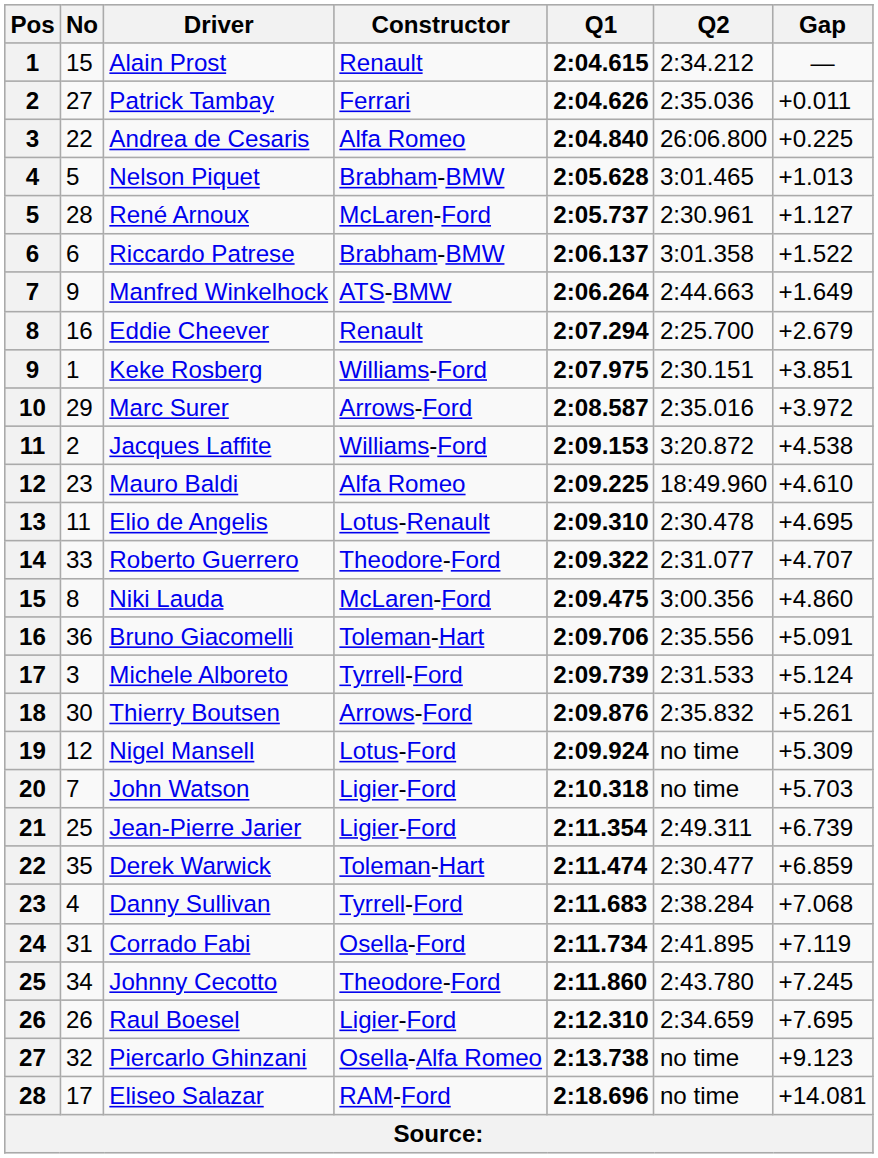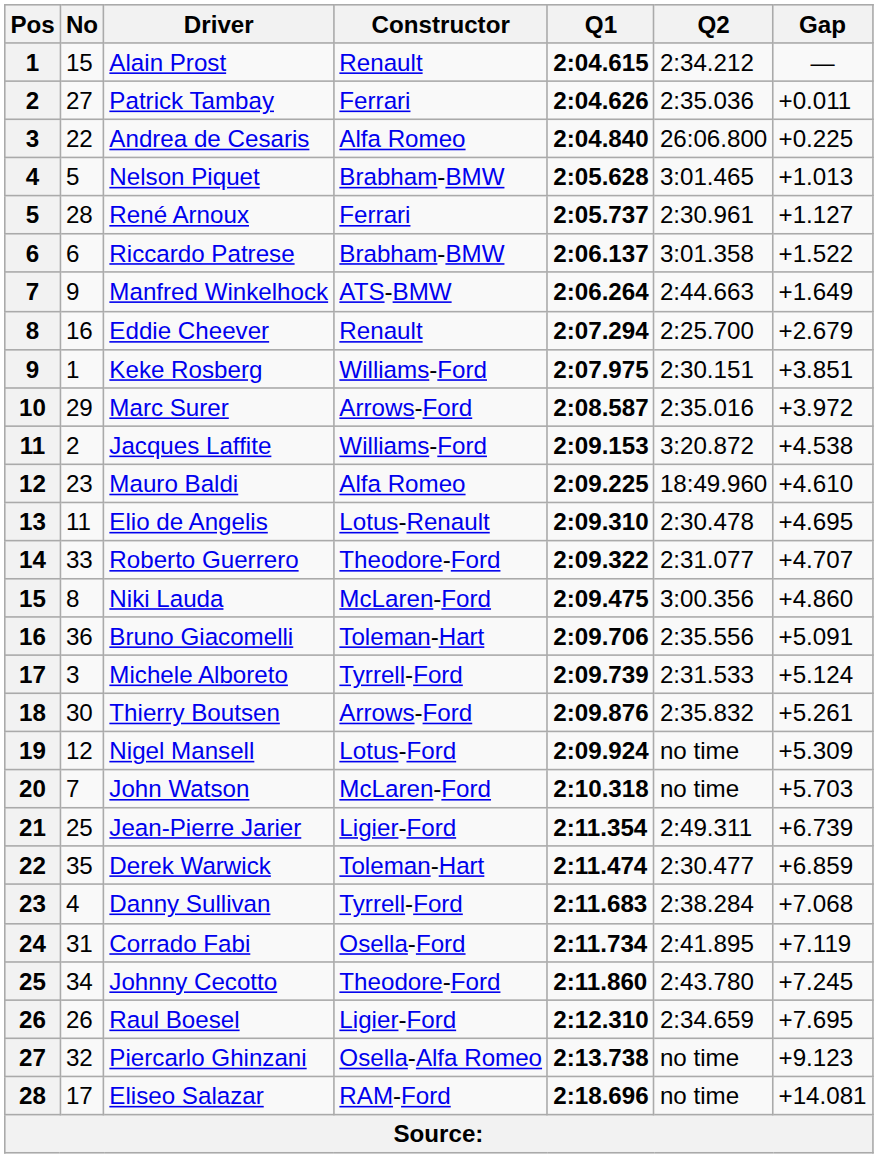René Arnoux | Constructor: McLaren-Ford -> Ferrari
John Watson | Constructor: Ligier-Ford -> McLaren-Ford
